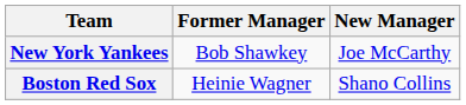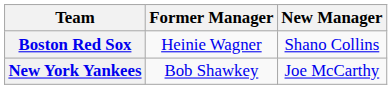rows swapped: Boston Red Sox <-> New York Yankees
